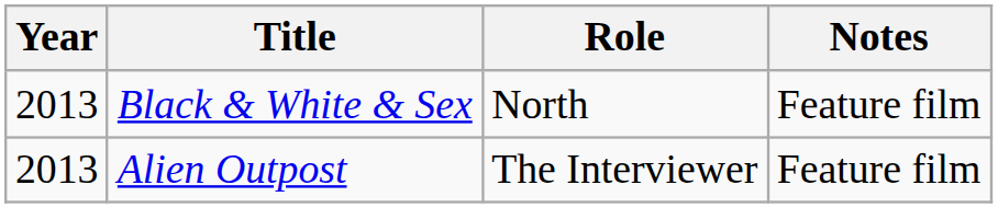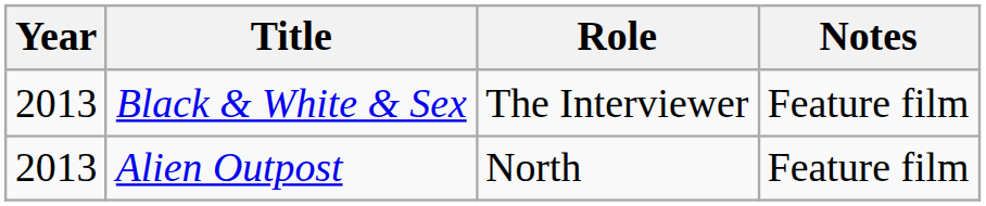Black & White & Sex | Role: North -> The Interviewer
Alien Outpost | Role: The Interviewer -> North
